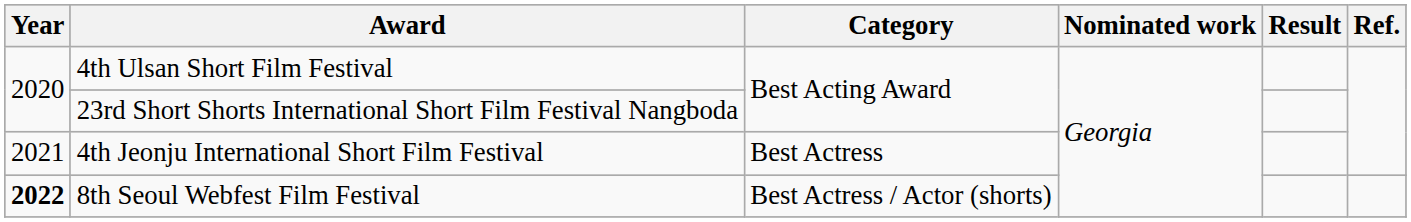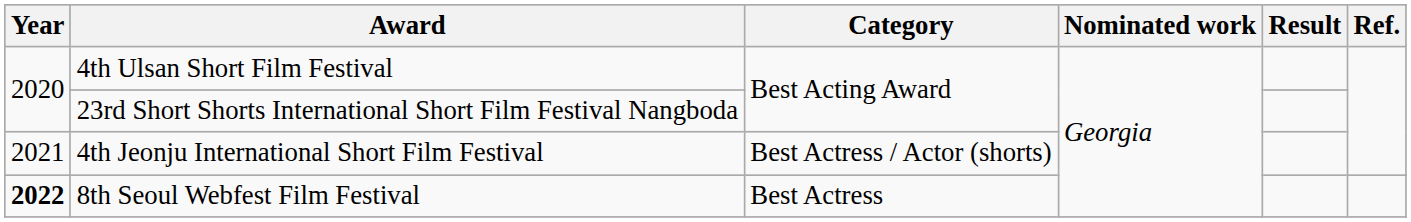4th Jeonju International Short Film Festival | Category: Best Actress -> Best Actress / Actor (shorts)
8th Seoul Webfest Film Festival | Category: Best Actress / Actor (shorts) -> Best Actress
